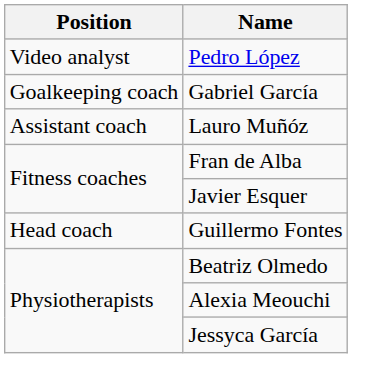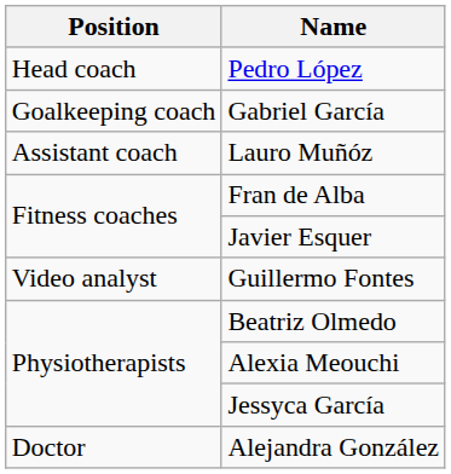Pedro López | Position: Video analyst -> Head coach
Guillermo Fontes | Position: Head coach -> Video analyst
+ row: Doctor | Alejandra González
